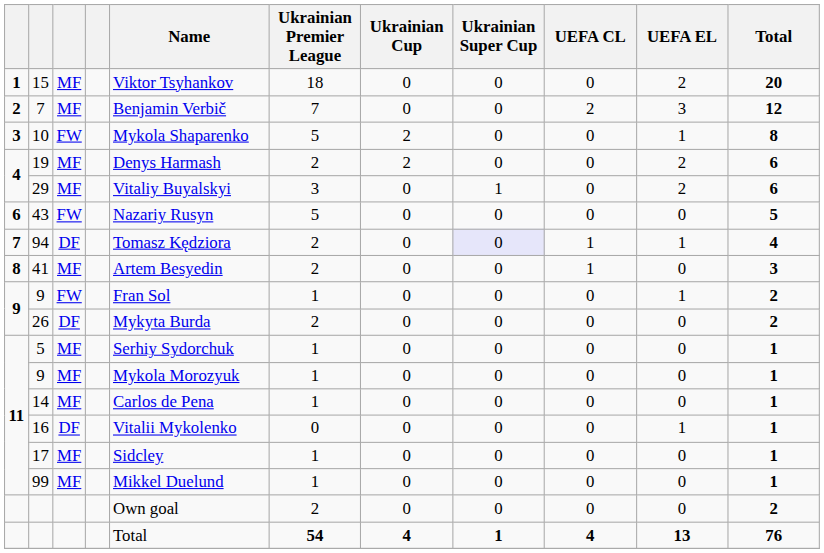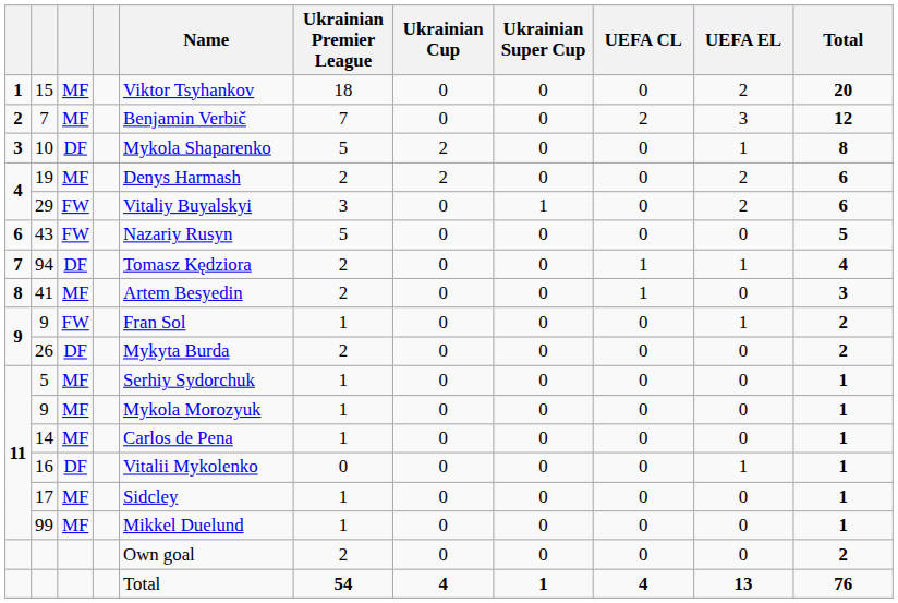10 | column 3: FW -> DF
29 | column 3: MF -> FW
94 | Ukrainian Super Cup: lavender background -> no background
